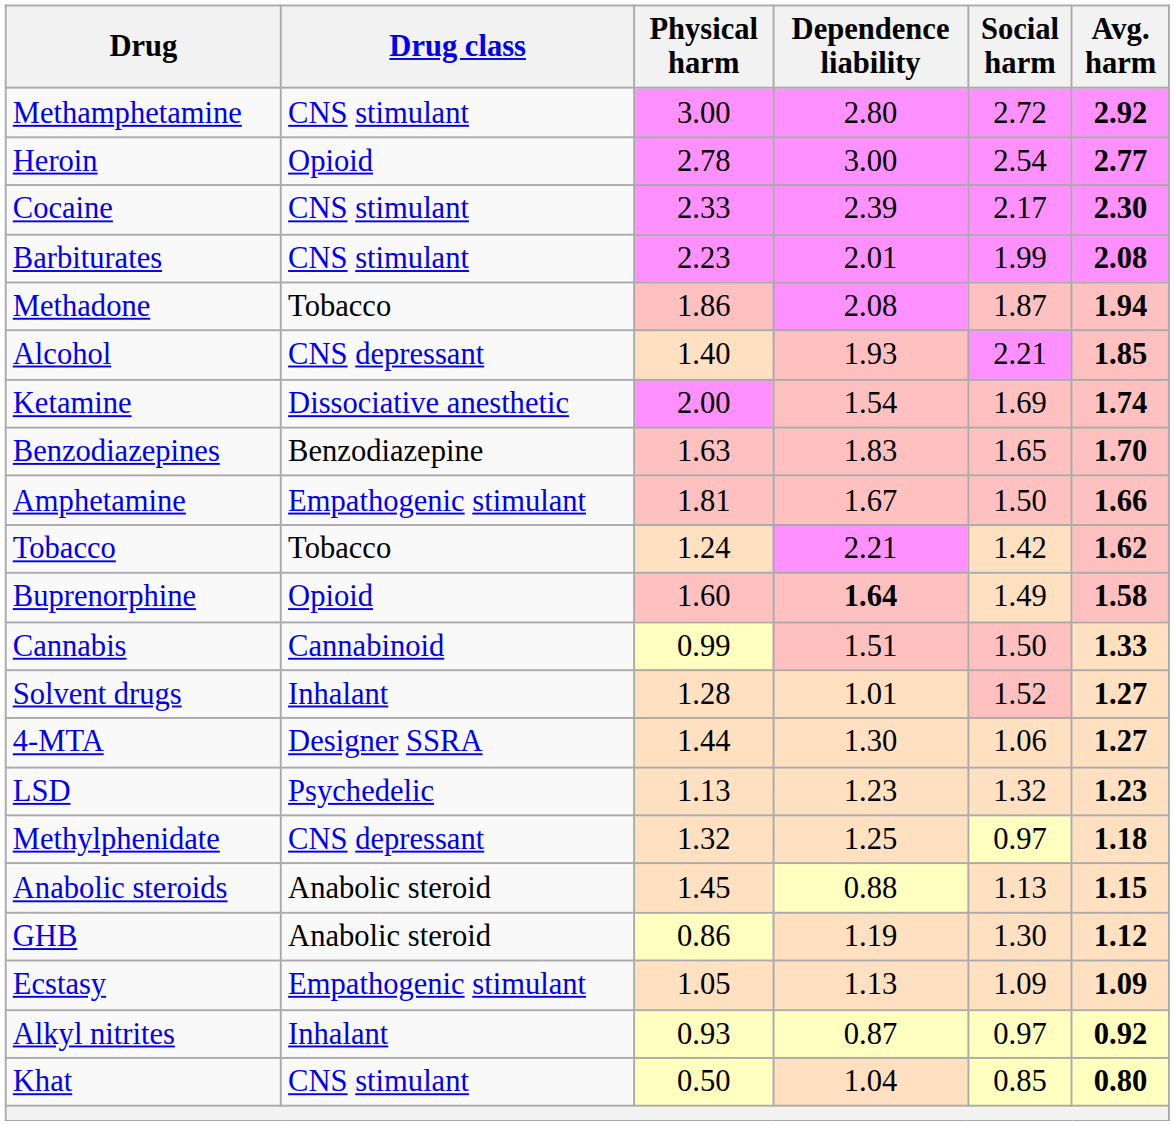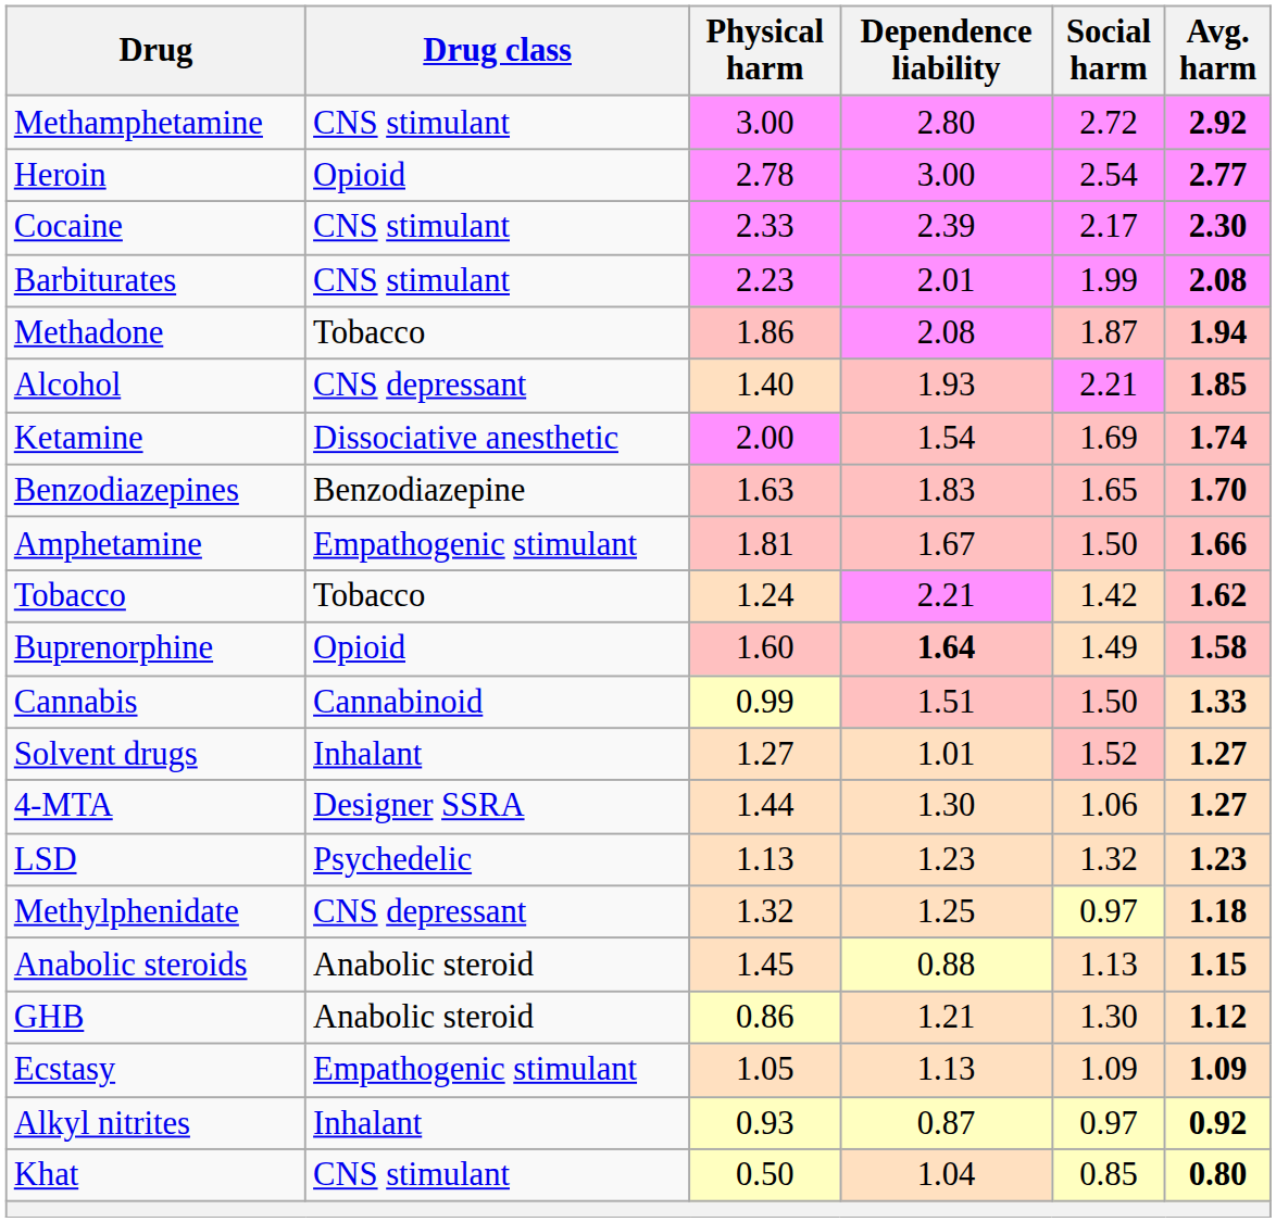Solvent drugs | Physical harm: 1.28 -> 1.27
GHB | Dependence liability: 1.19 -> 1.21
